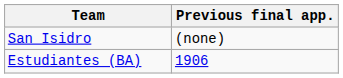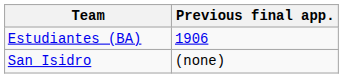rows swapped: San Isidro <-> Estudiantes (BA)
